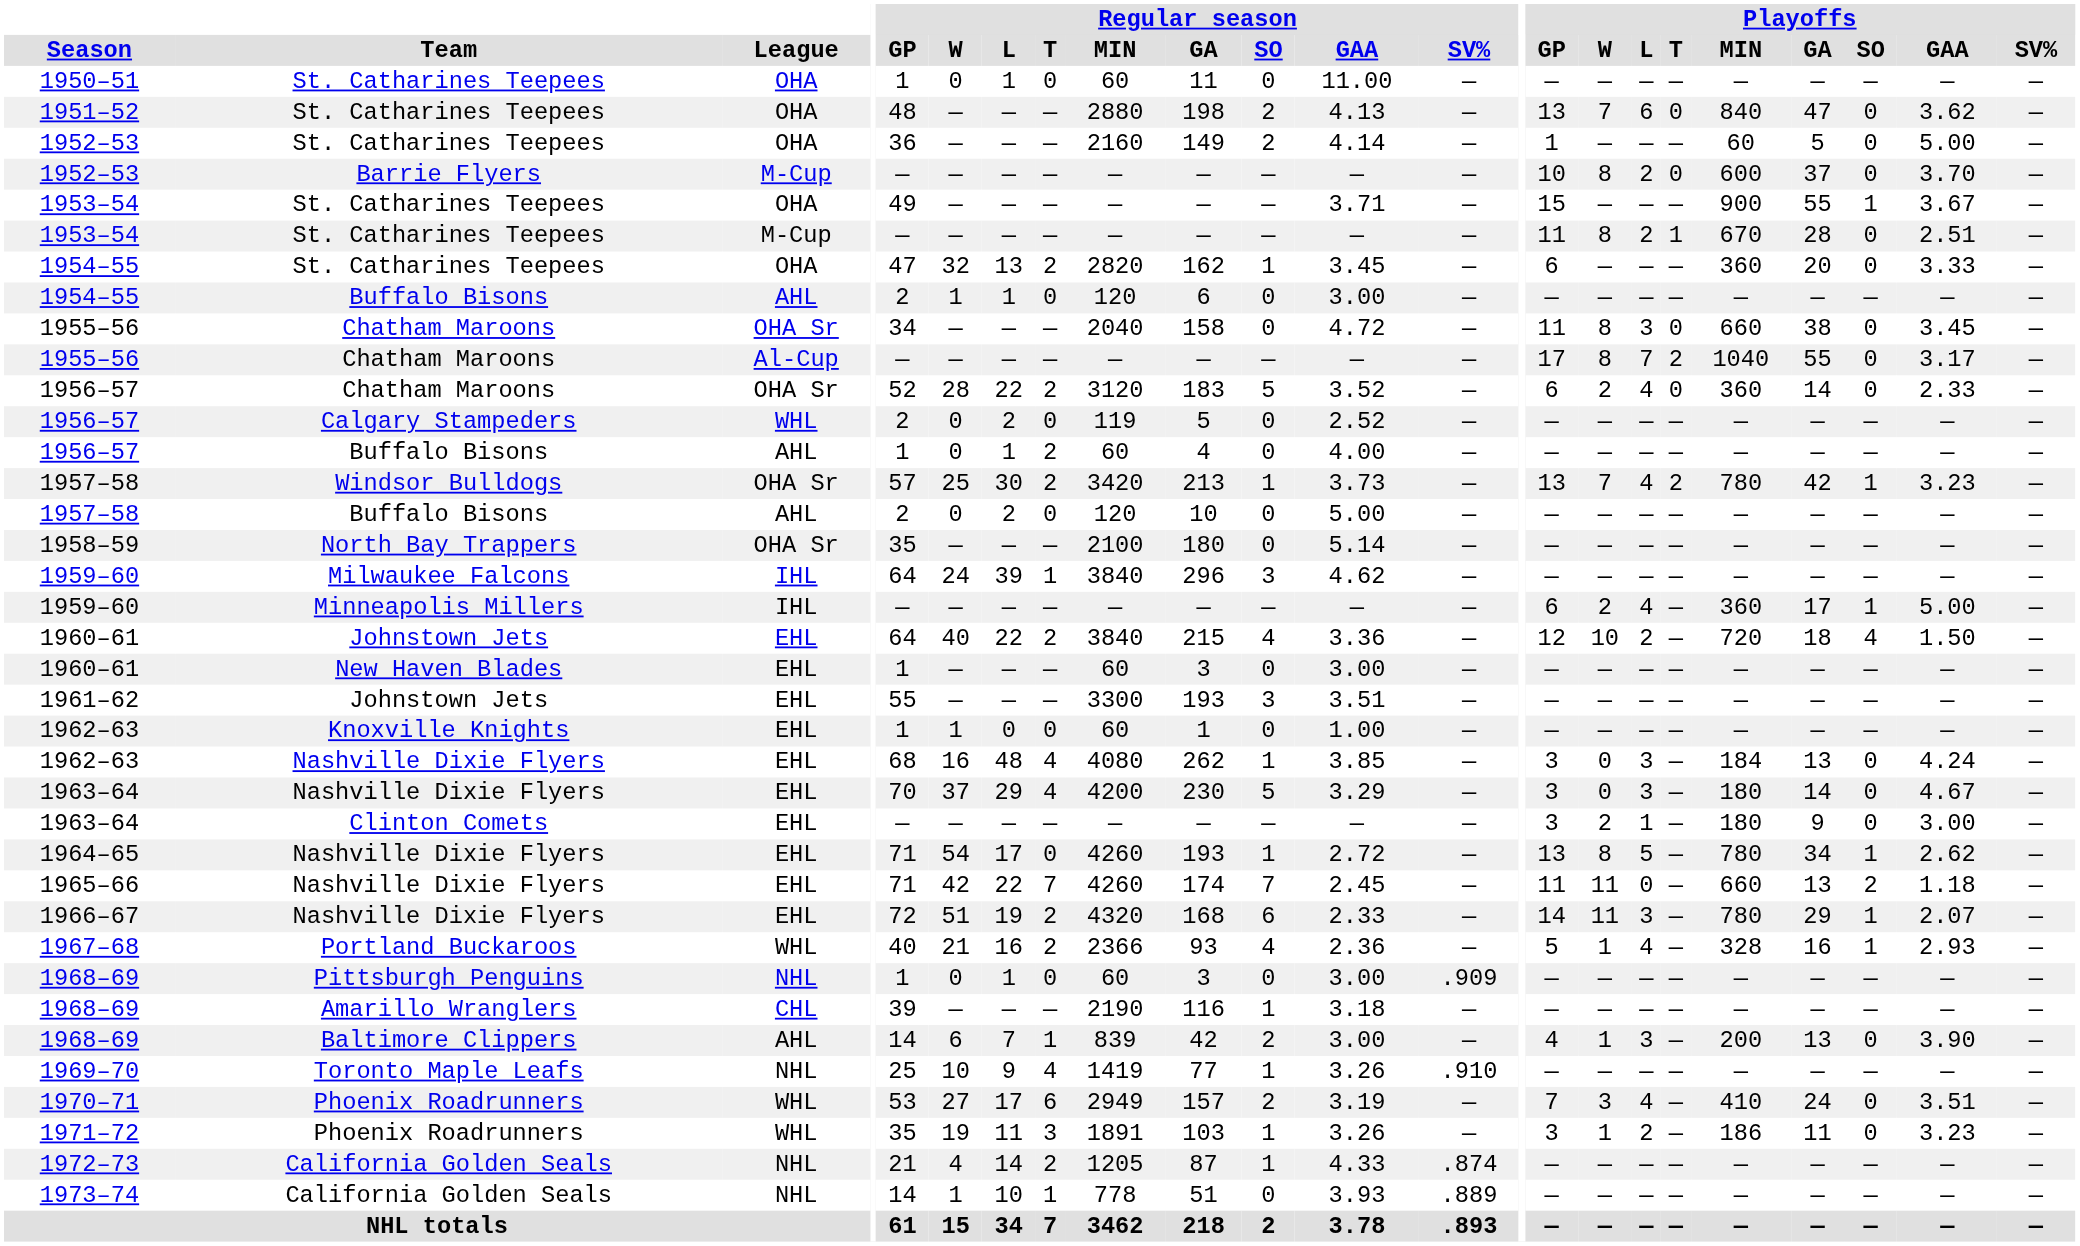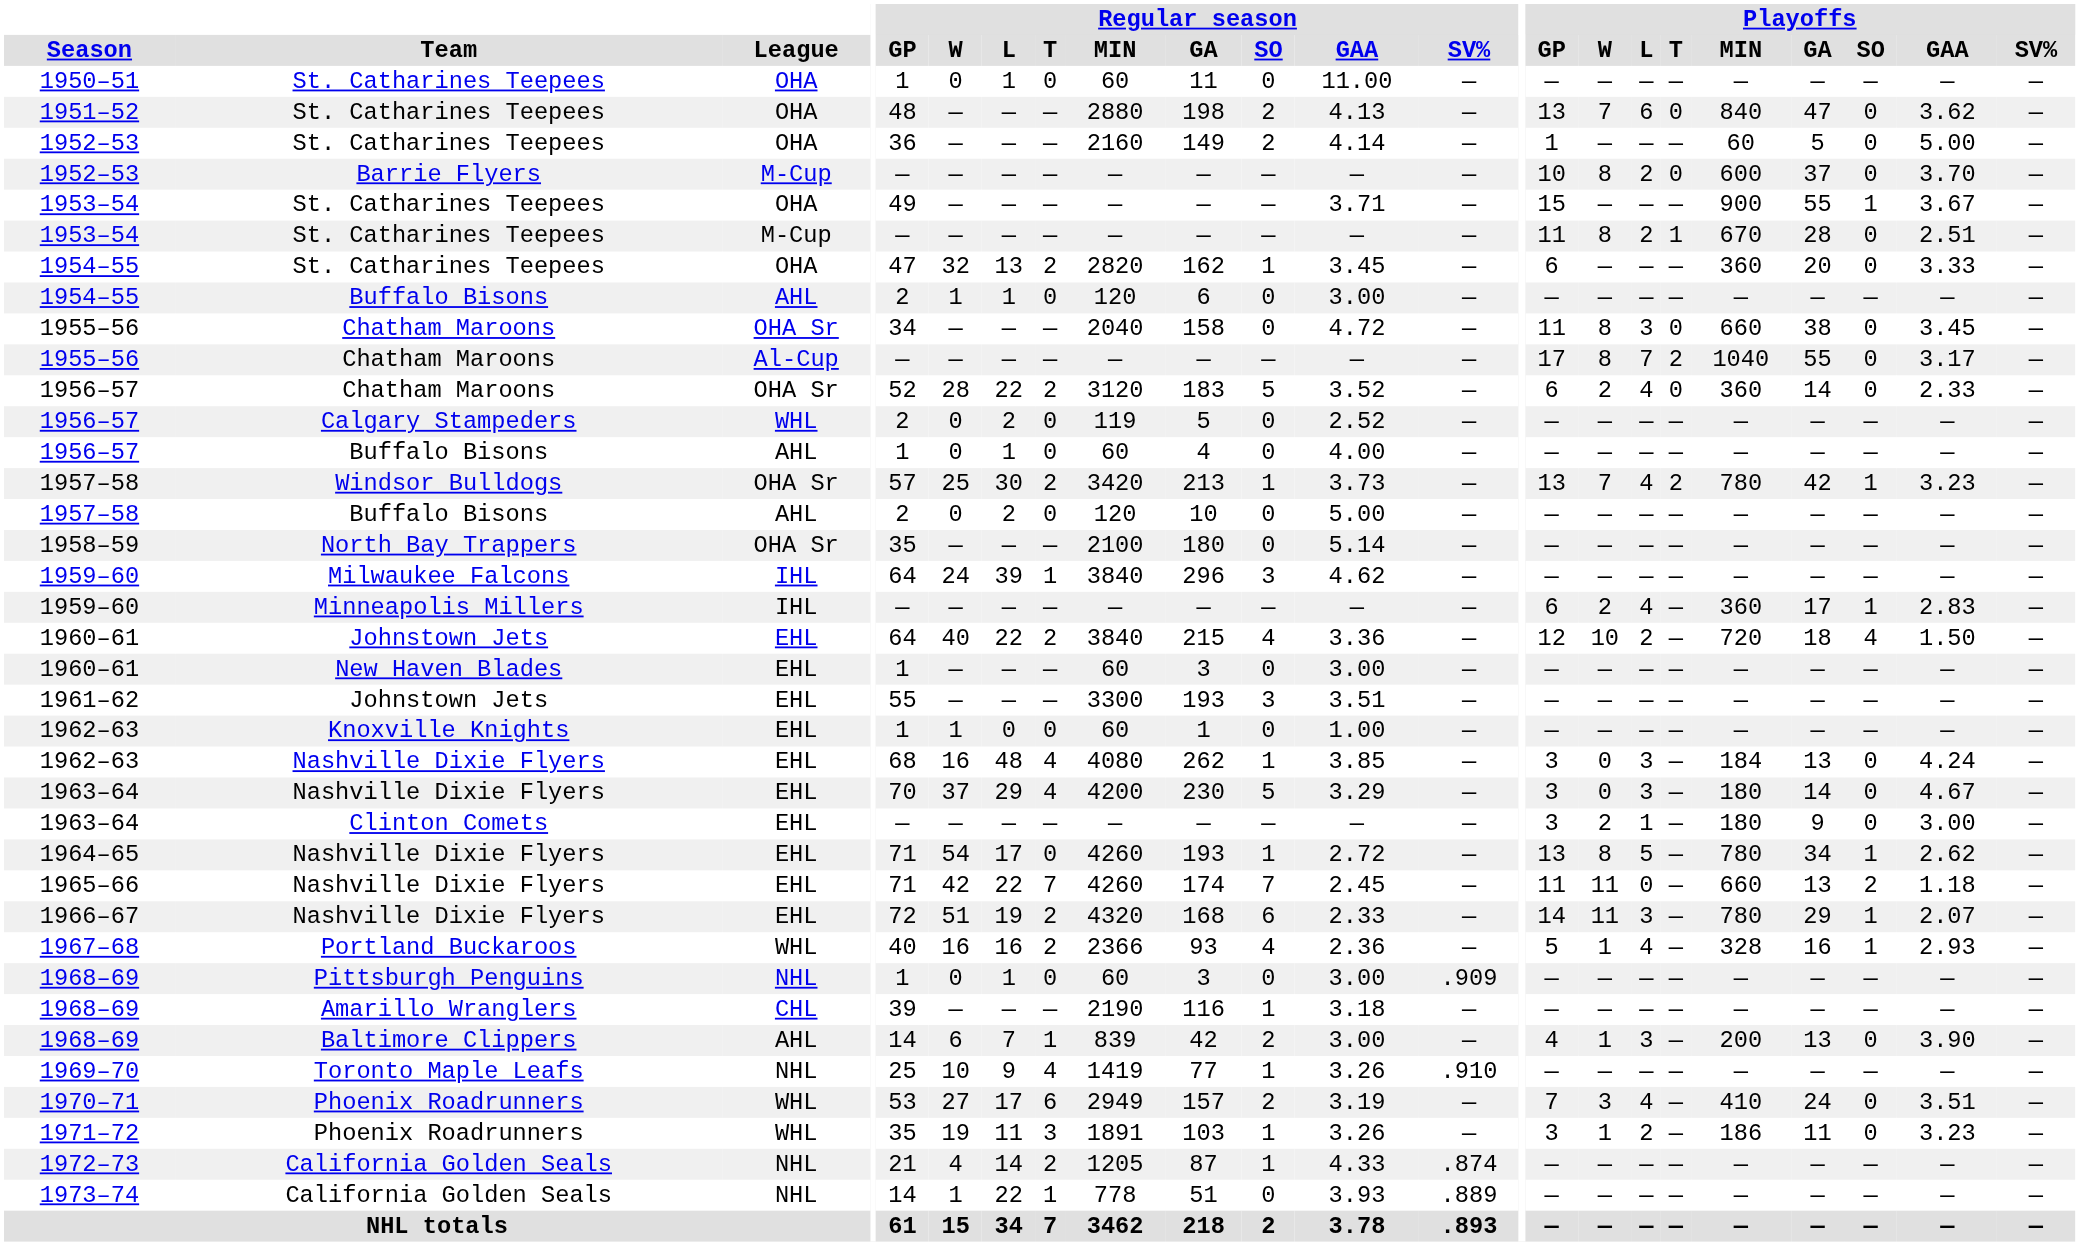1956–57 / Buffalo Bisons | Regular season / T: 2 -> 0
1959–60 / Minneapolis Millers | Playoffs / GAA: 5.00 -> 2.83
1967–68 | Regular season / W: 21 -> 16
1973–74 | Regular season / L: 10 -> 22
